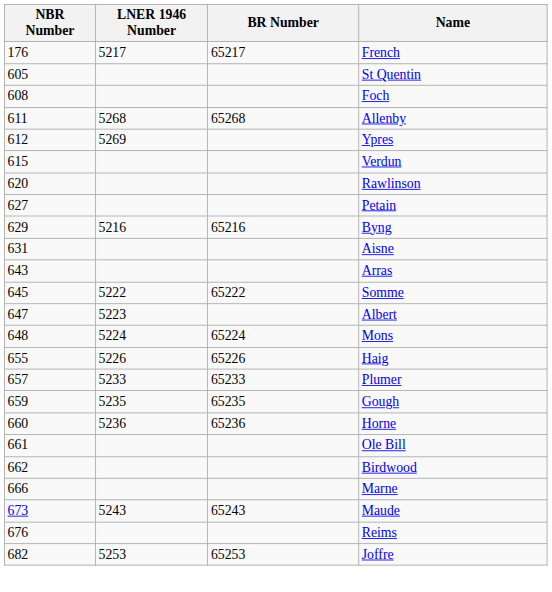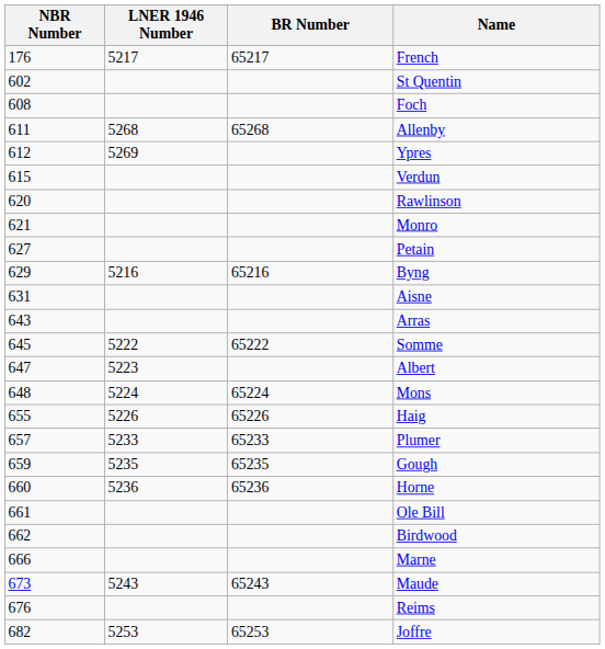St Quentin | NBR Number: 605 -> 602
+ row: 621 | Monro
